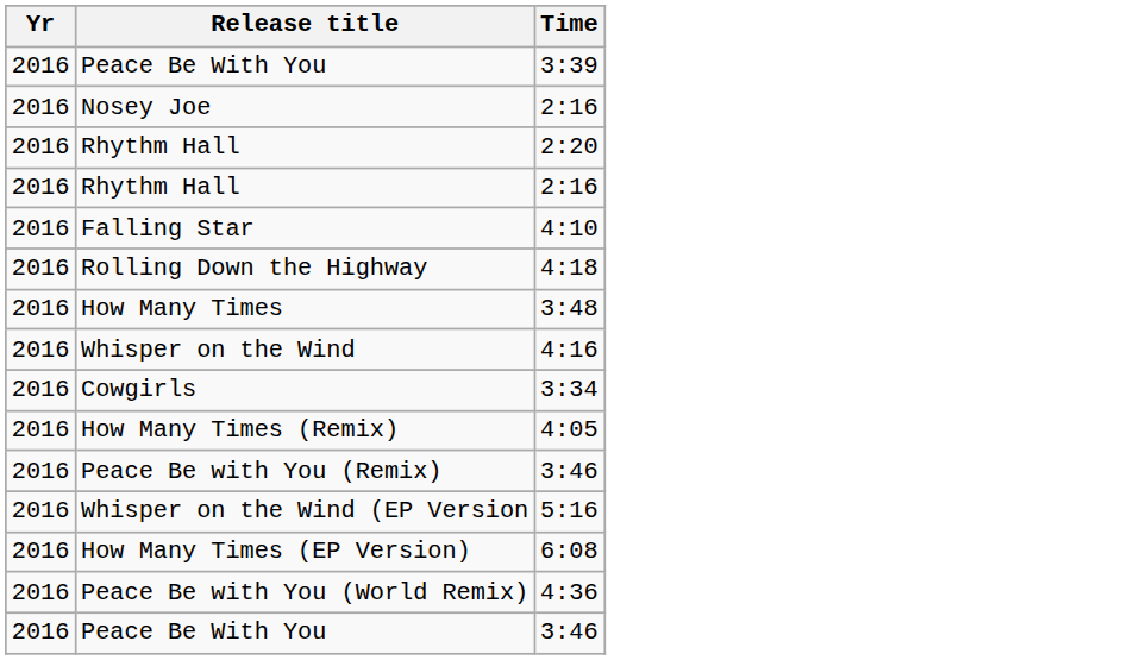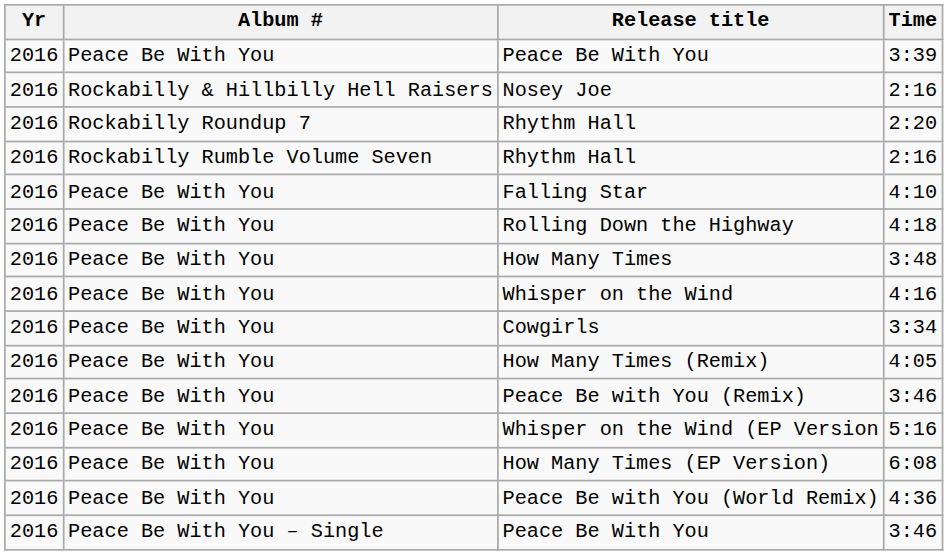+ column: Album # | Peace Be With You | Rockabilly & Hillbilly Hell Raisers | Rockabilly Roundup 7 | Rockabilly Rumble Volume Seven | Peace Be With You | Peace Be With You | Peace Be With You | Peace Be With You | Peace Be With You | Peace Be With You | Peace Be With You | Peace Be With You | Peace Be With You | Peace Be With You | Peace Be With You – Single
